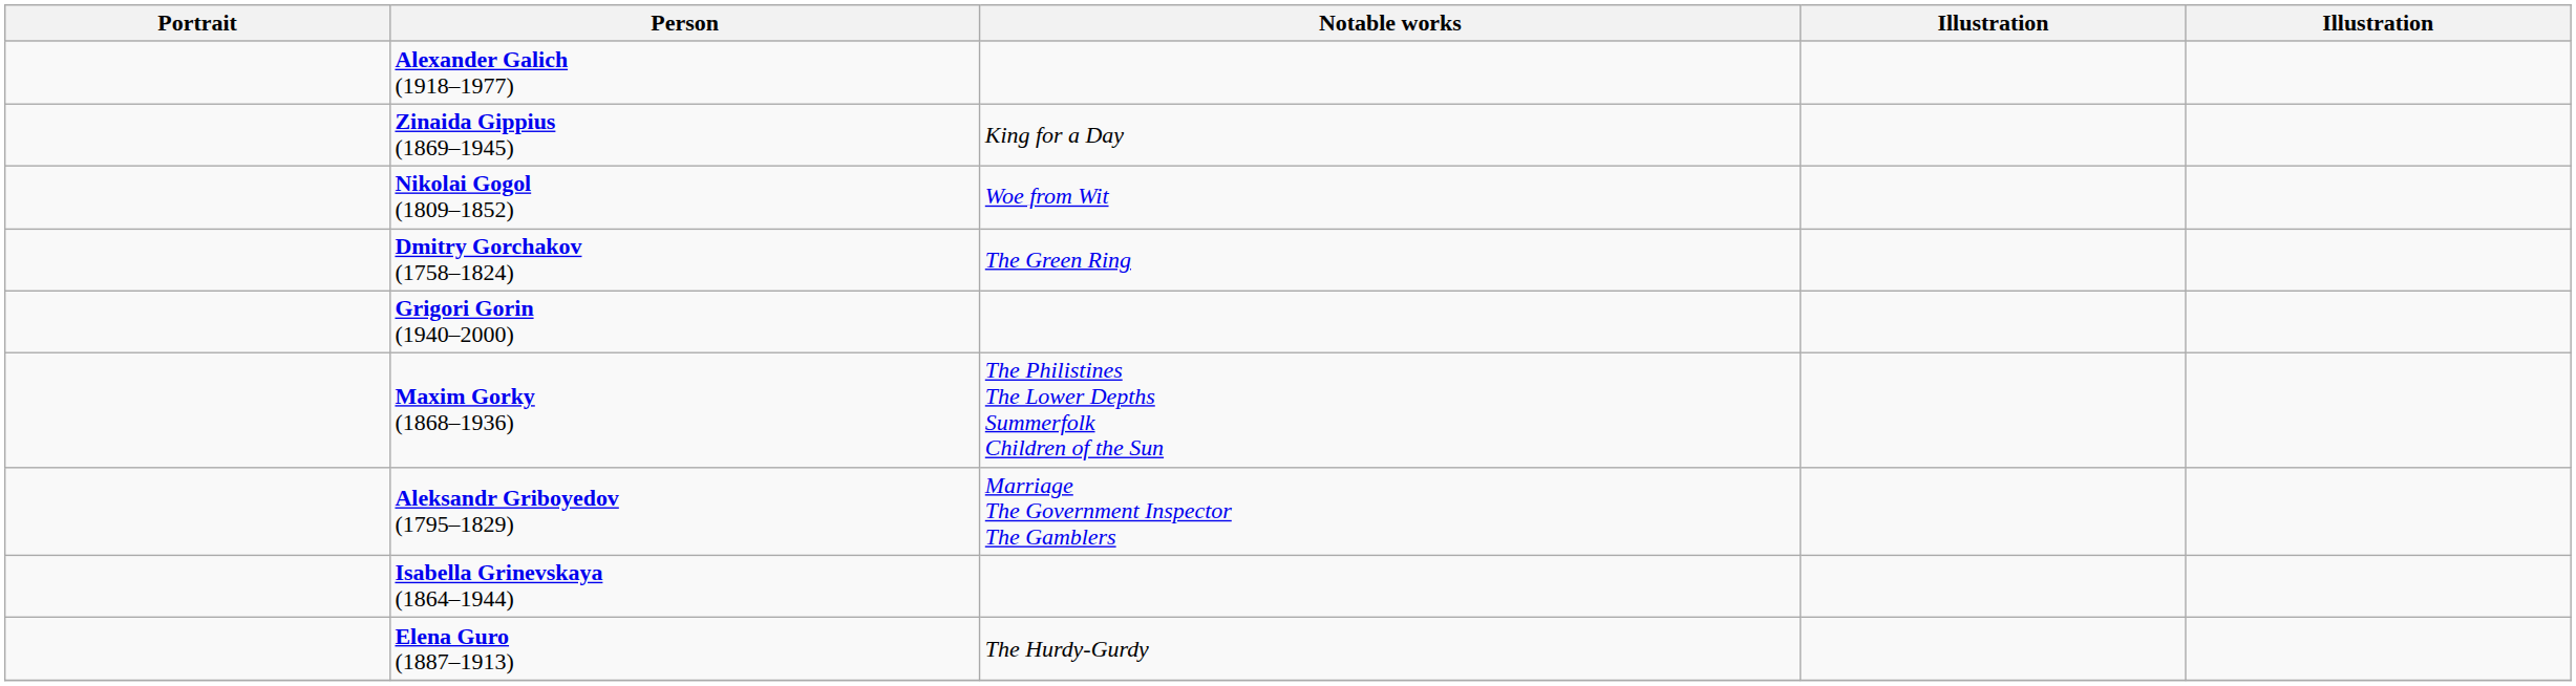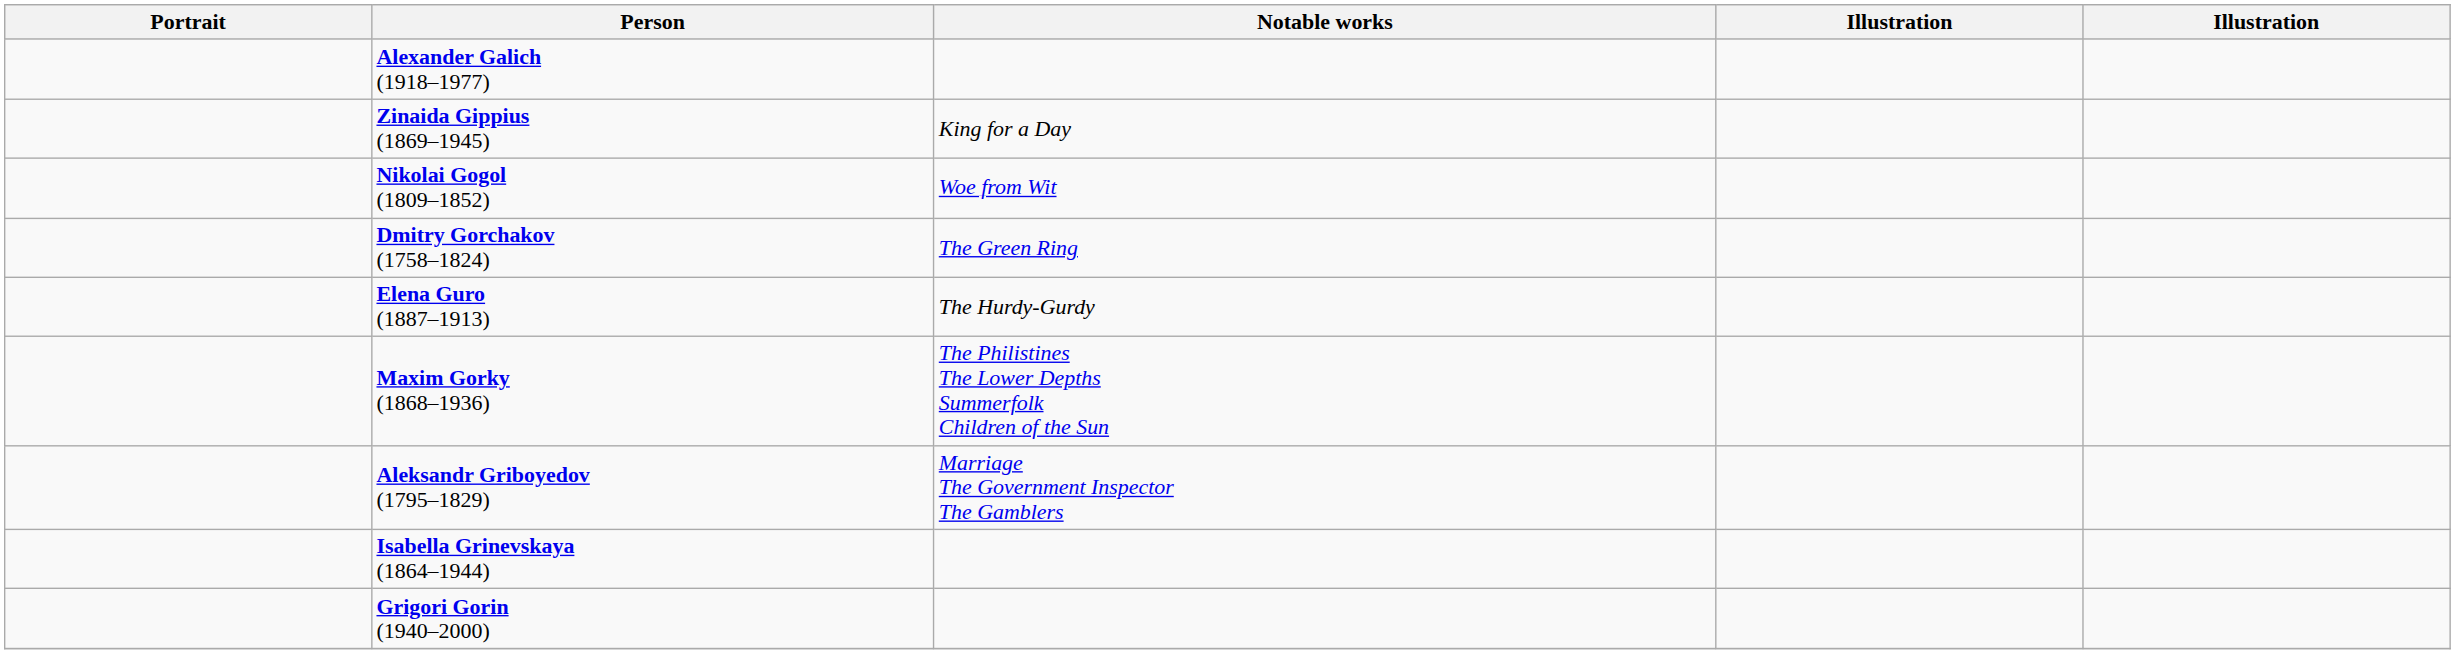rows swapped: Grigori Gorin (1940–2000) <-> Elena Guro (1887–1913)
